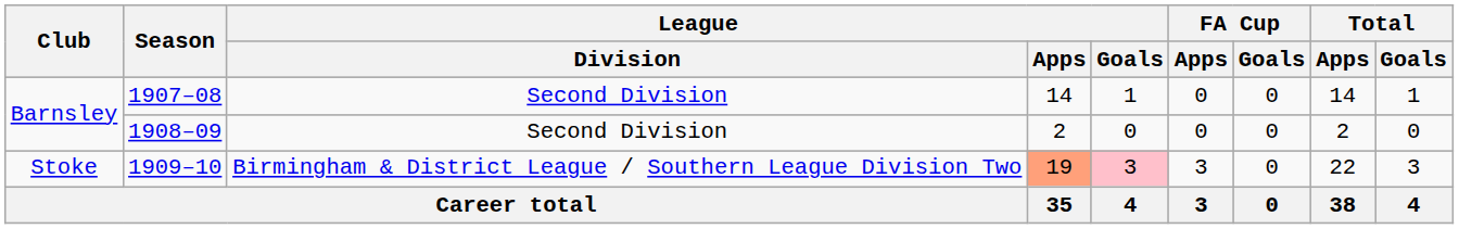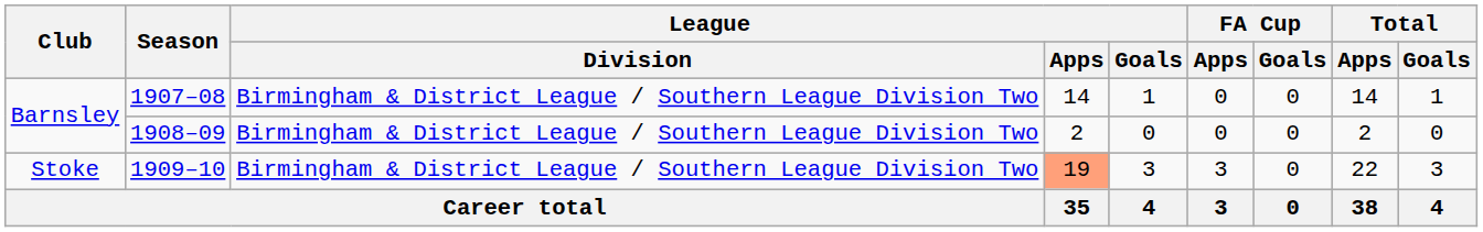1907–08 | League / Division: Second Division -> Birmingham & District League / Southern League Division Two
1908–09 | League / Division: Second Division -> Birmingham & District League / Southern League Division Two
1909–10 | League / Goals: pink background -> no background
